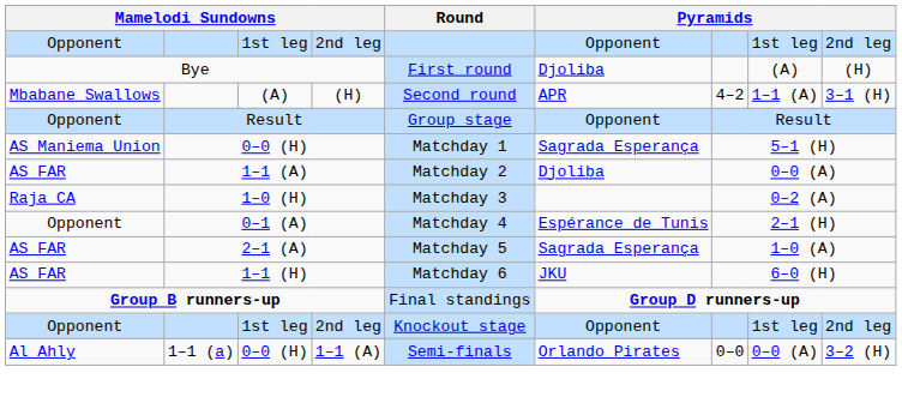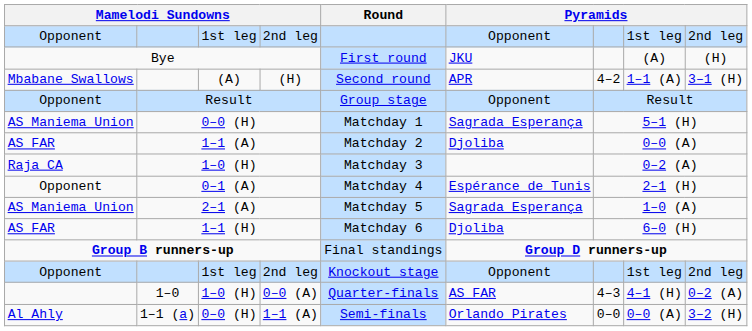Bye | column 6: Djoliba -> JKU
2–1 (A) | column 1: AS FAR -> AS Maniema Union
1–1 (H) | column 6: JKU -> Djoliba
+ row: 1–0 | 1–0 (H) | 0–0 (A) | Quarter-finals | AS FAR | 4–3 | 4–1 (H) | 0–2 (A)
